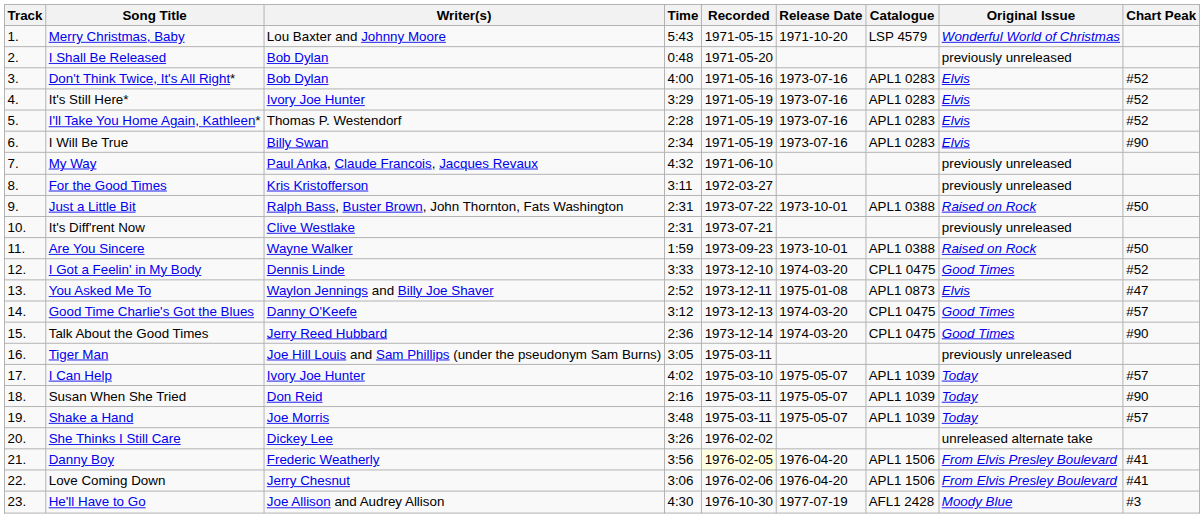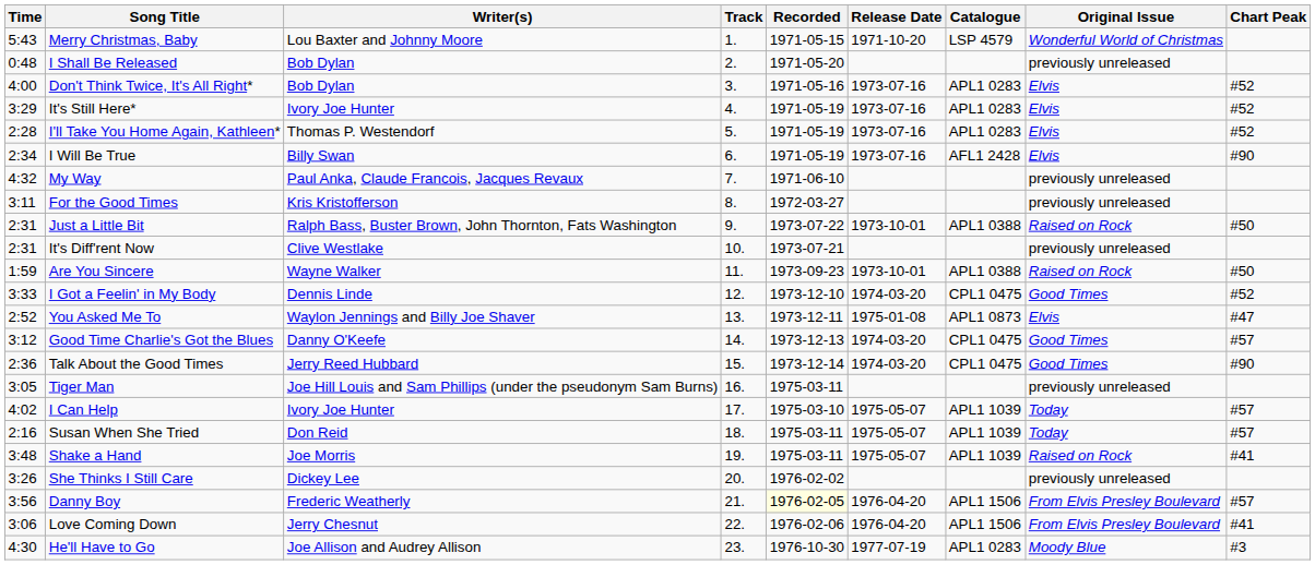columns swapped: Track <-> Time
I Will Be True | Catalogue: APL1 0283 -> AFL1 2428
Susan When She Tried | Chart Peak: #90 -> #57
Shake a Hand | Original Issue: Today -> Raised on Rock
Shake a Hand | Chart Peak: #57 -> #41
She Thinks I Still Care | Original Issue: unreleased alternate take -> previously unreleased
Danny Boy | Chart Peak: #41 -> #57
He'll Have to Go | Catalogue: AFL1 2428 -> APL1 0283
